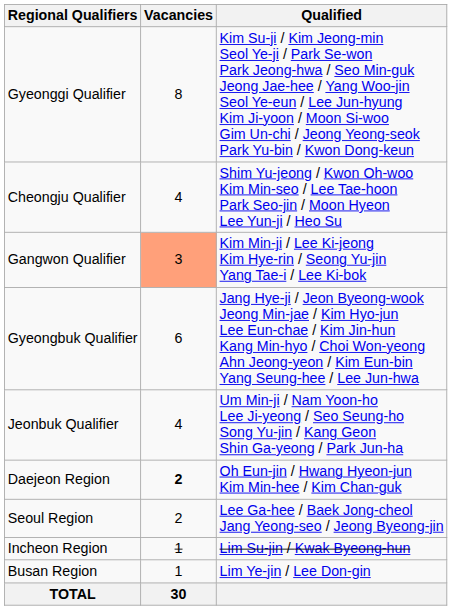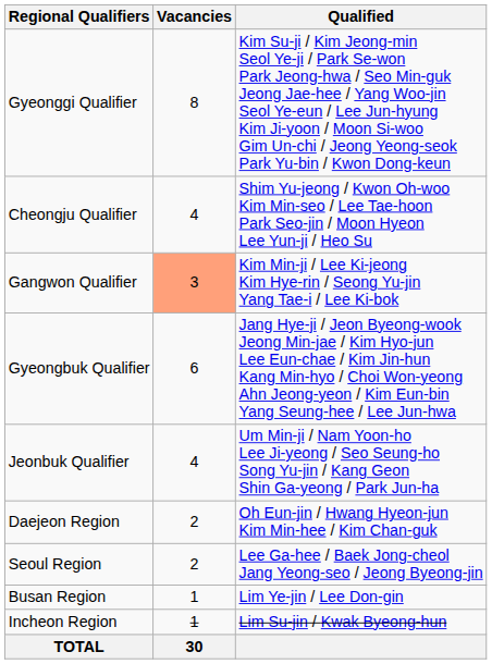Daejeon Region | Vacancies: bold -> normal
rows swapped: Incheon Region <-> Busan Region
